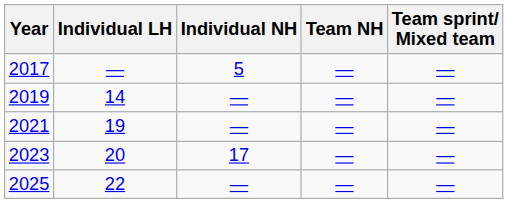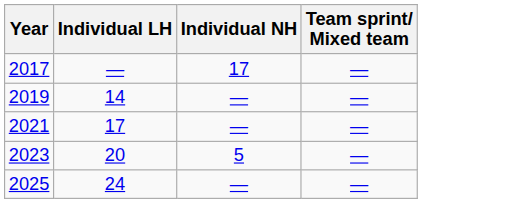- column: Team NH | — | — | — | — | —
2017 | Individual NH: 5 -> 17
2021 | Individual LH: 19 -> 17
2023 | Individual NH: 17 -> 5
2025 | Individual LH: 22 -> 24
